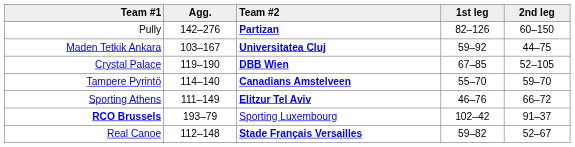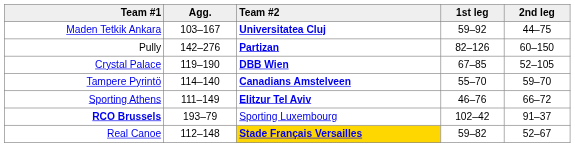rows swapped: Maden Tetkik Ankara <-> Pully
Real Canoe | Team #2: no background -> gold background
